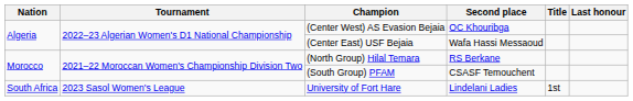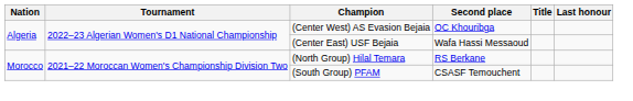- row: South Africa | 2023 Sasol Women's League | University of Fort Hare | Lindelani Ladies | 1st
